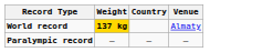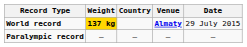+ column: Date | 29 July 2015 | –
World record | Venue: normal -> bold
